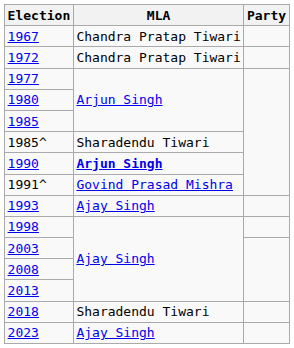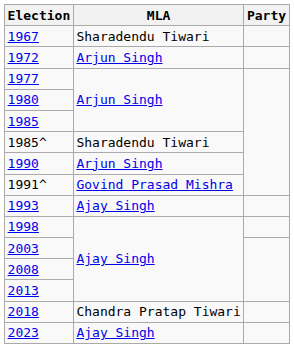1967 | MLA: Chandra Pratap Tiwari -> Sharadendu Tiwari
1972 | MLA: Chandra Pratap Tiwari -> Arjun Singh
1990 | MLA: bold -> normal
2018 | MLA: Sharadendu Tiwari -> Chandra Pratap Tiwari
